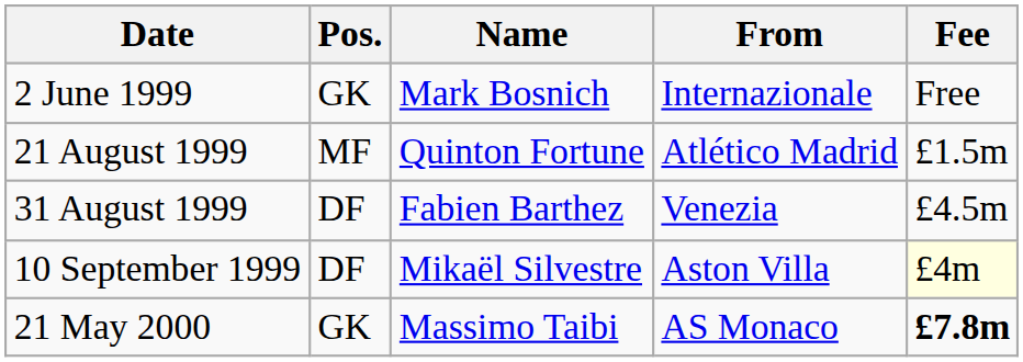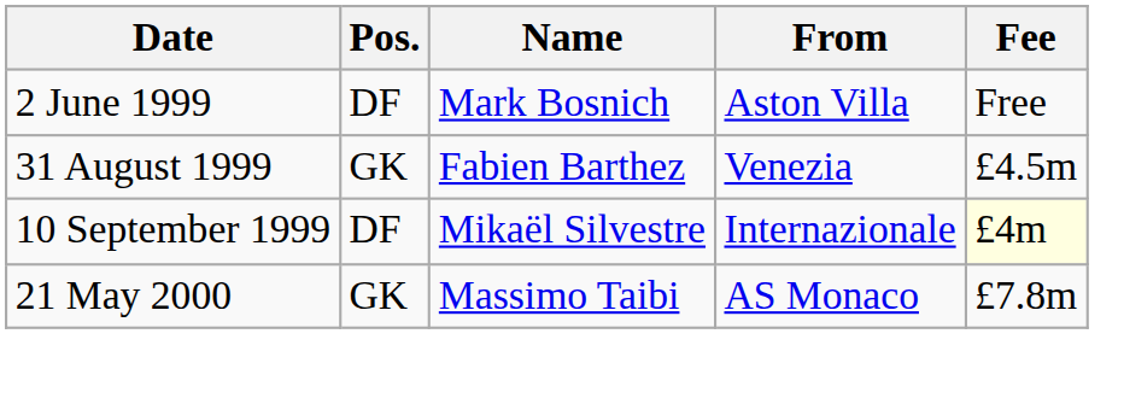2 June 1999 | Pos.: GK -> DF
2 June 1999 | From: Internazionale -> Aston Villa
- row: 21 August 1999 | MF | Quinton Fortune | Atlético Madrid | £1.5m
31 August 1999 | Pos.: DF -> GK
10 September 1999 | From: Aston Villa -> Internazionale
21 May 2000 | Fee: bold -> normal
